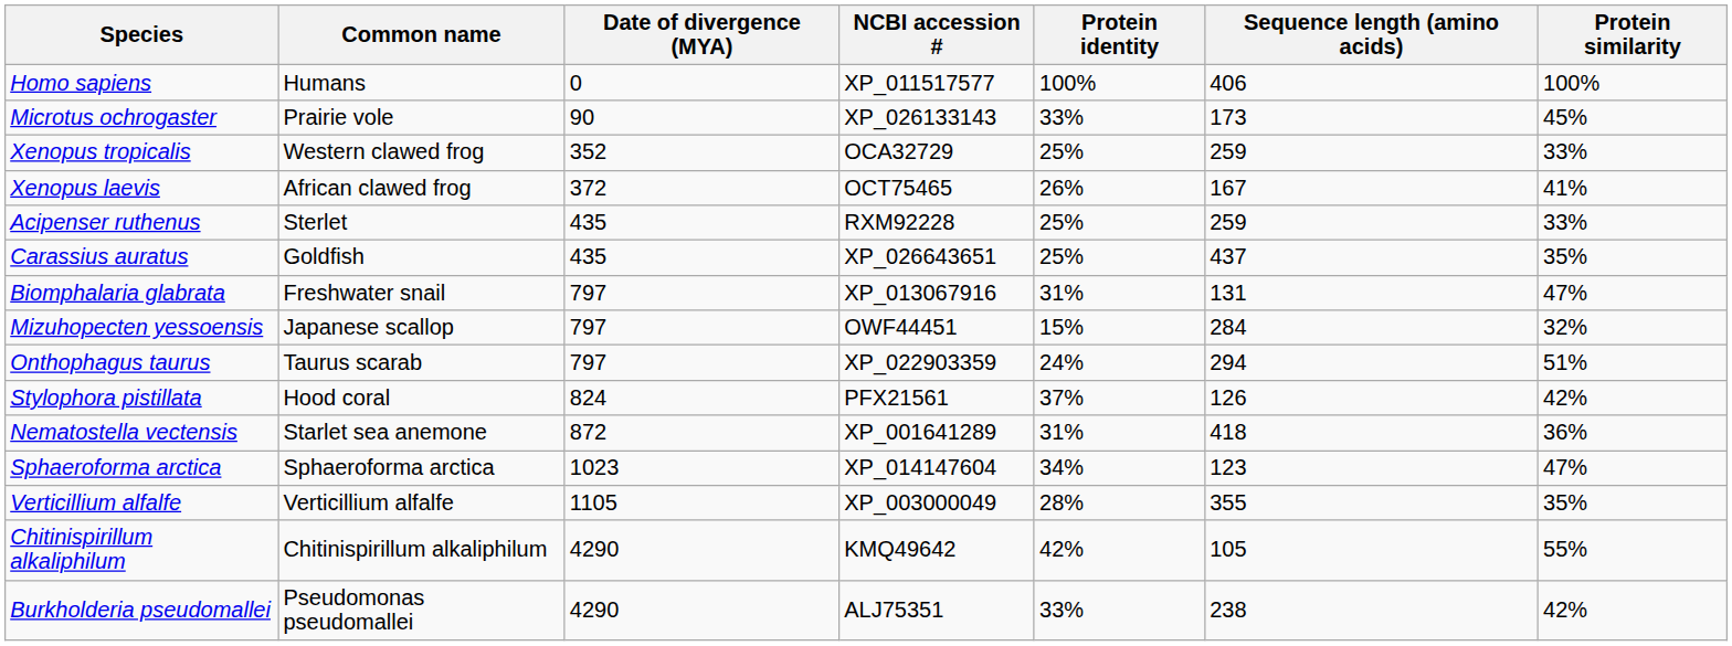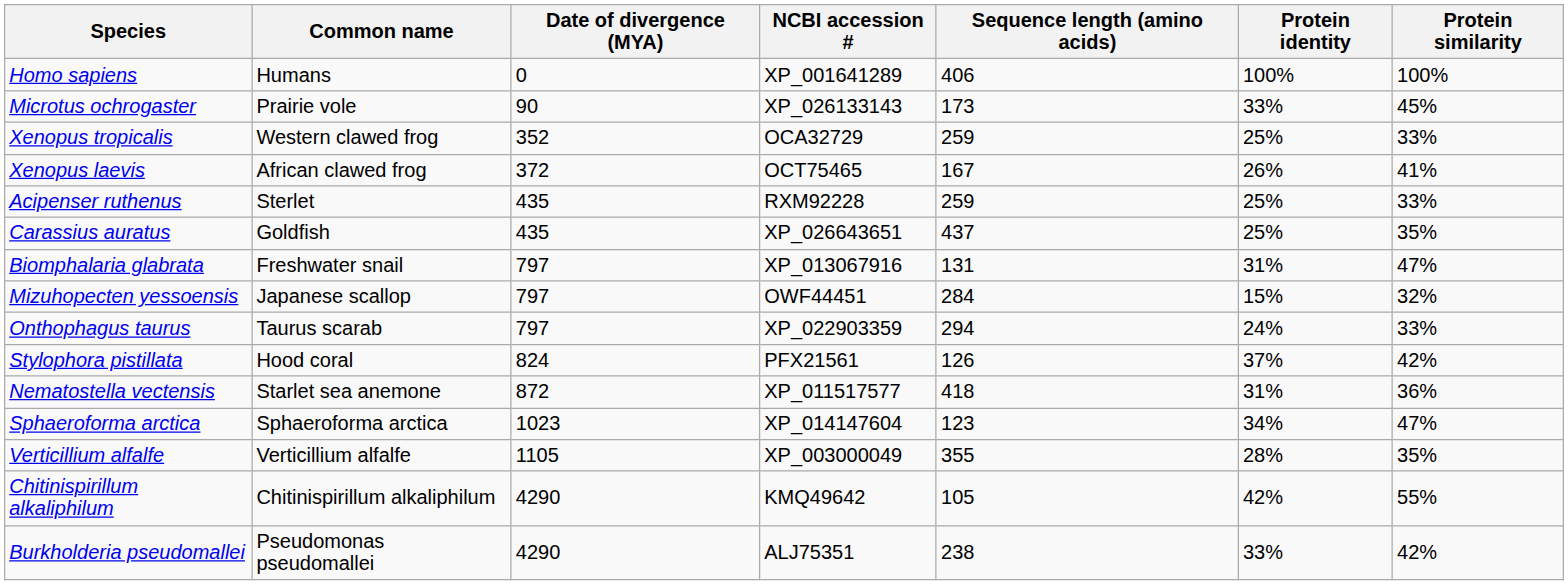columns swapped: Sequence length (amino acids) <-> Protein identity
Homo sapiens | NCBI accession #: XP_011517577 -> XP_001641289
Onthophagus taurus | Protein similarity: 51% -> 33%
Nematostella vectensis | NCBI accession #: XP_001641289 -> XP_011517577
